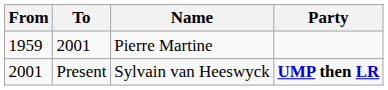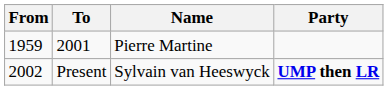Present | From: 2001 -> 2002
